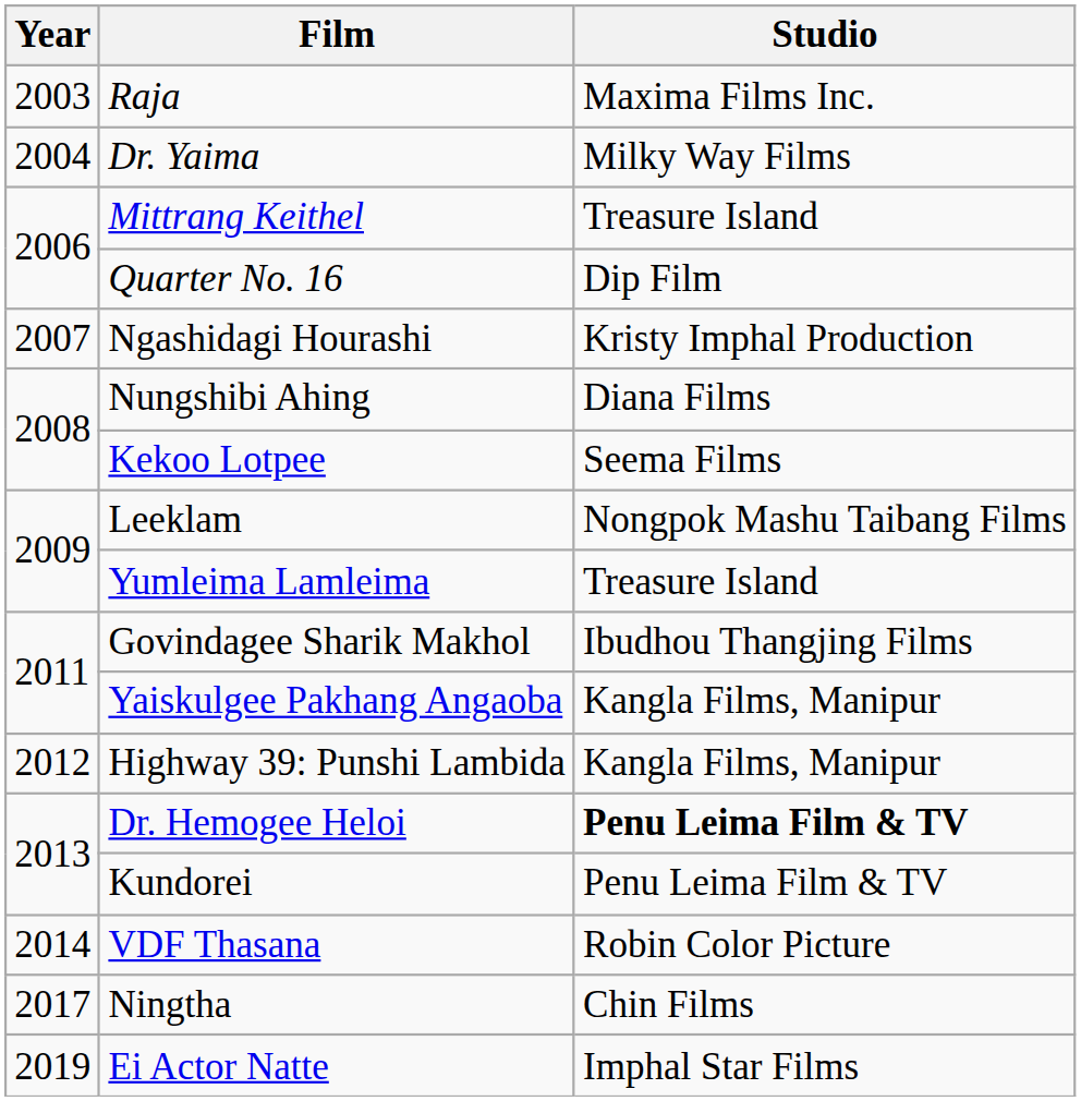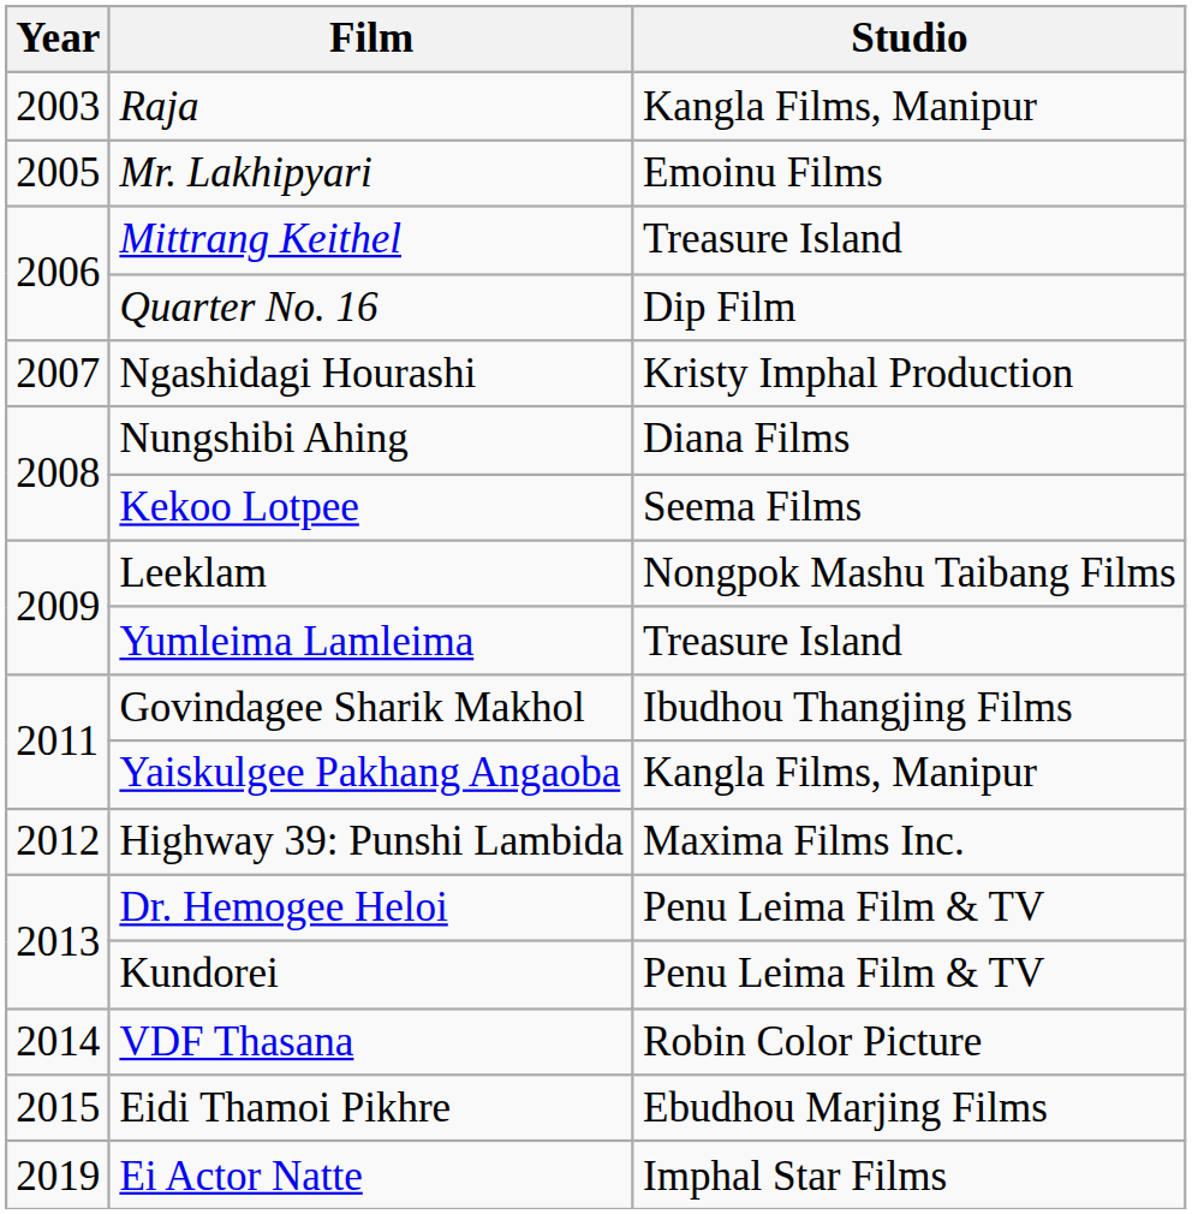Raja | Studio: Maxima Films Inc. -> Kangla Films, Manipur
- row: 2004 | Dr. Yaima | Milky Way Films
+ row: 2005 | Mr. Lakhipyari | Emoinu Films
Highway 39: Punshi Lambida | Studio: Kangla Films, Manipur -> Maxima Films Inc.
Dr. Hemogee Heloi | Studio: bold -> normal
+ row: 2015 | Eidi Thamoi Pikhre | Ebudhou Marjing Films
- row: 2017 | Ningtha | Chin Films
